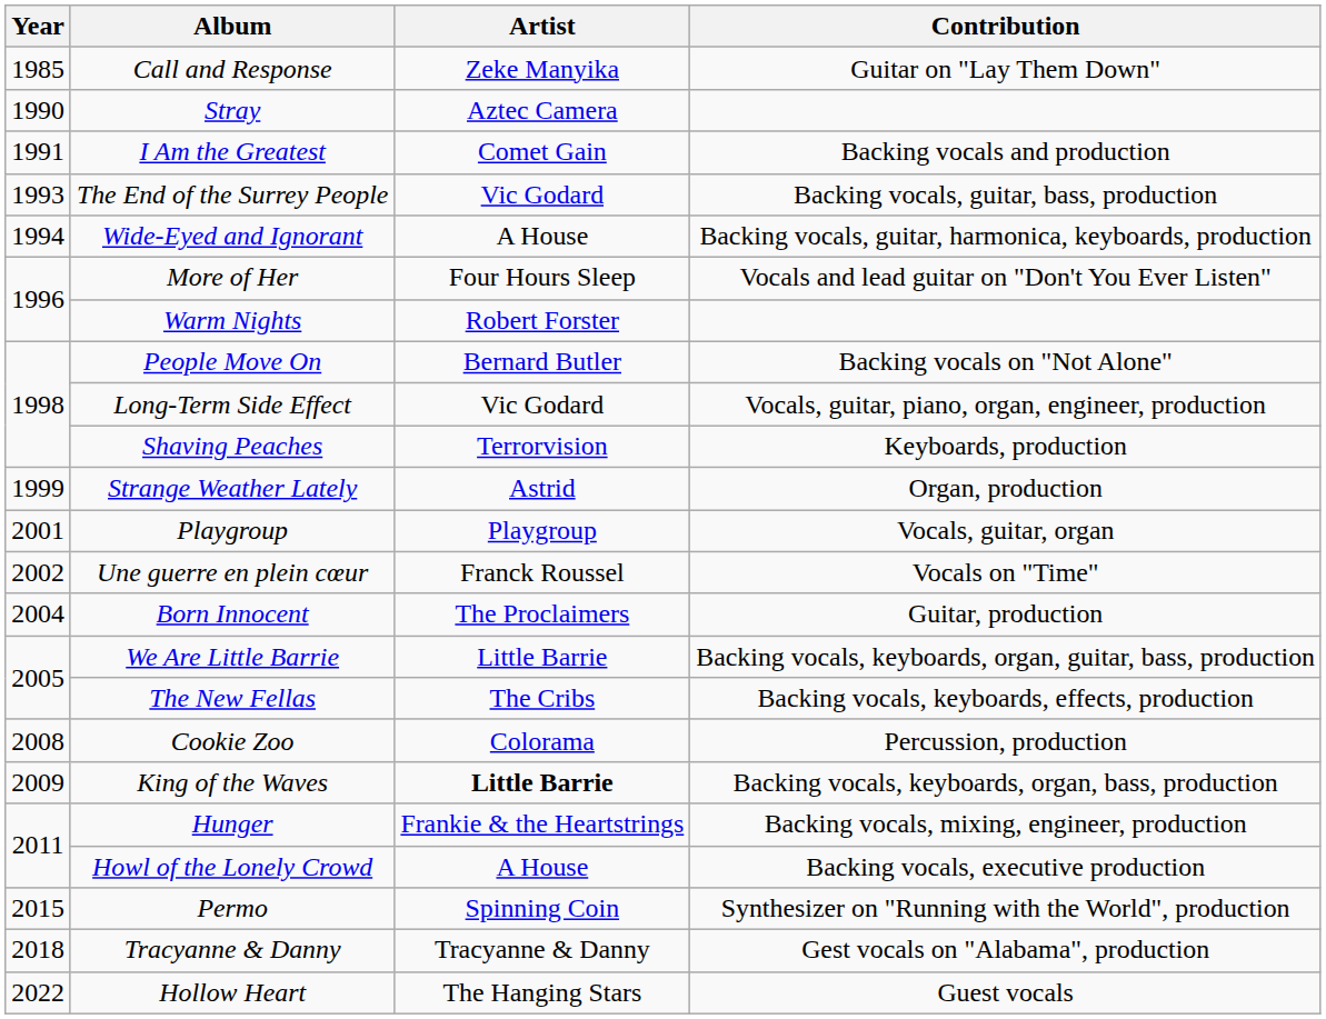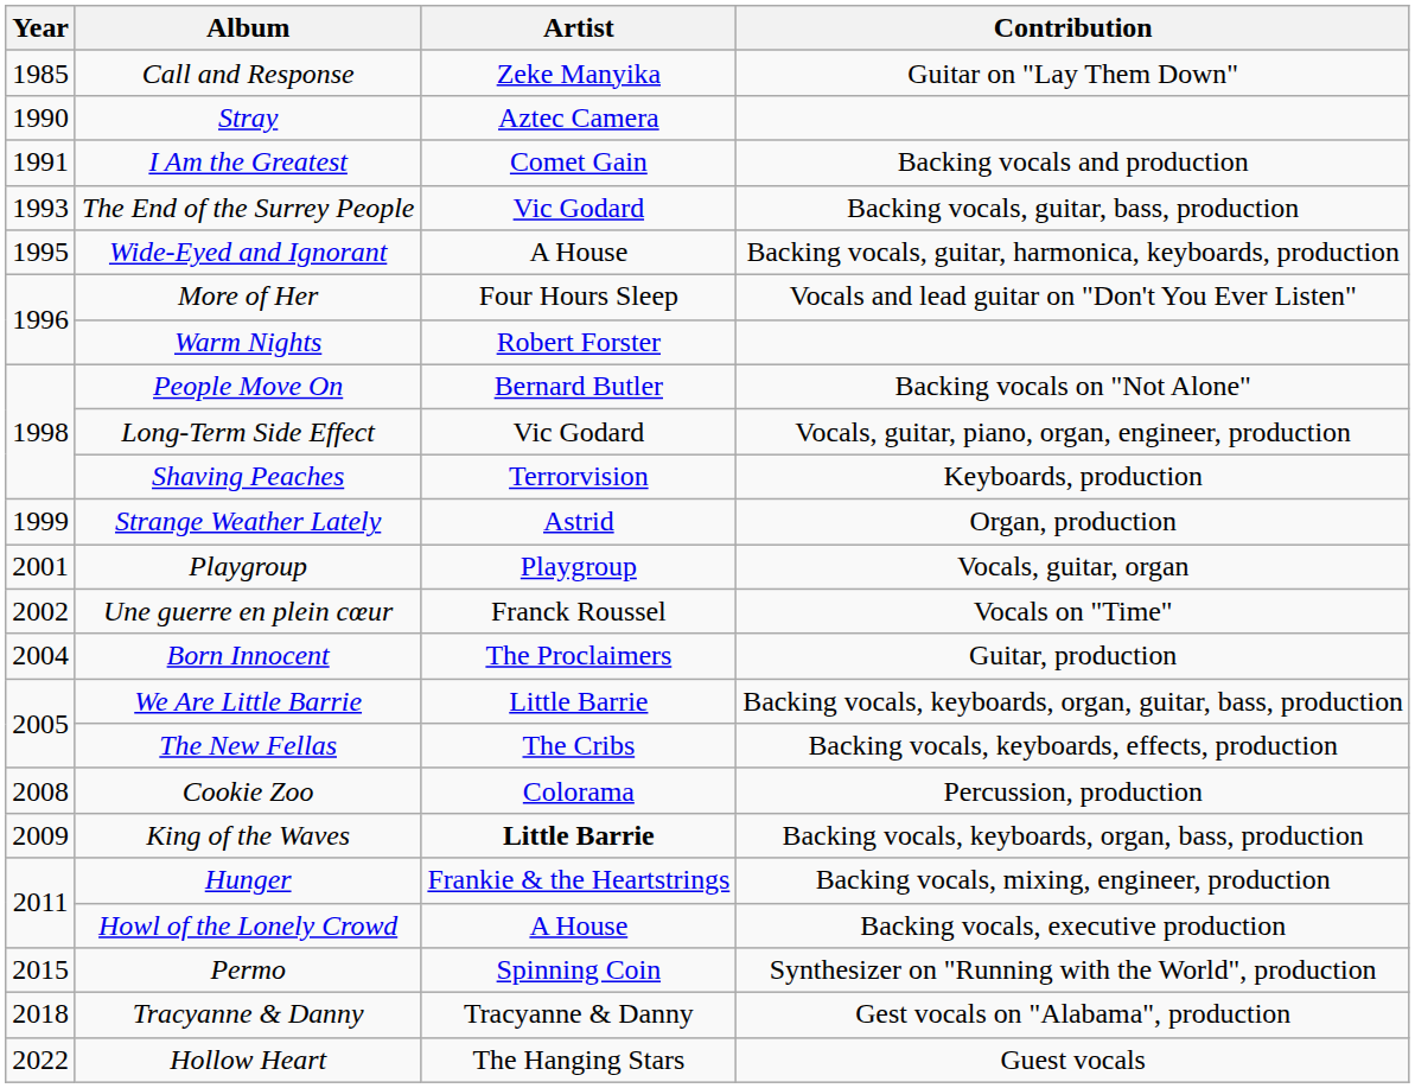Wide-Eyed and Ignorant | Year: 1994 -> 1995
